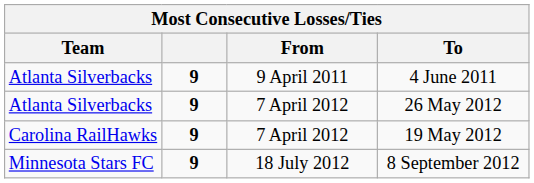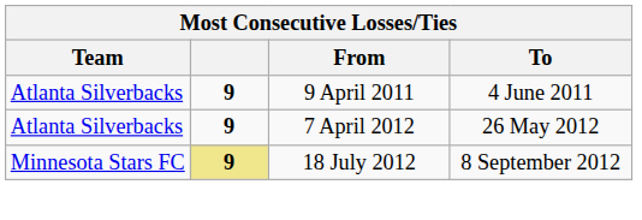- row: Carolina RailHawks | 9 | 7 April 2012 | 19 May 2012
8 September 2012 | column 2: no background -> khaki background
